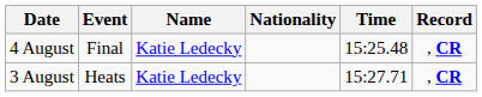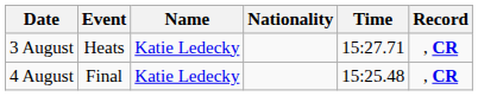rows swapped: 3 August <-> 4 August
